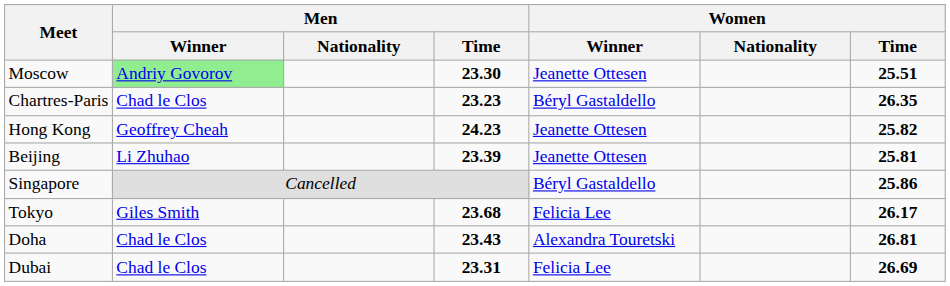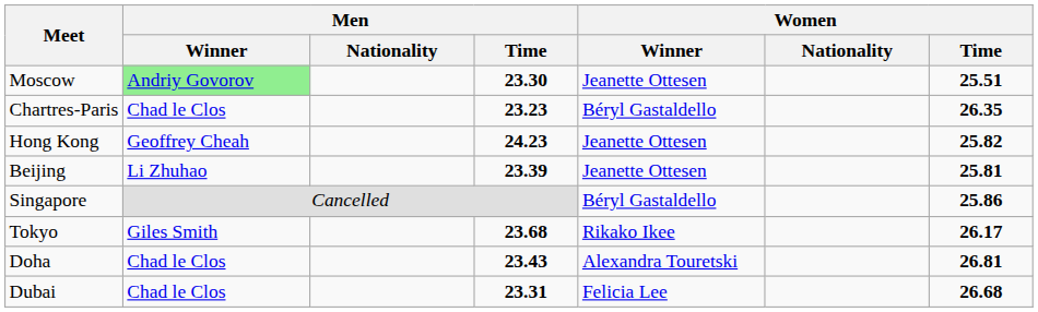Tokyo | Women / Winner: Felicia Lee -> Rikako Ikee
Dubai | Women / Time: 26.69 -> 26.68
